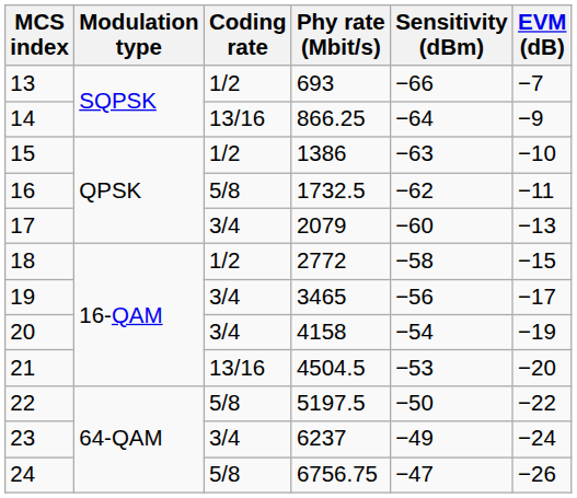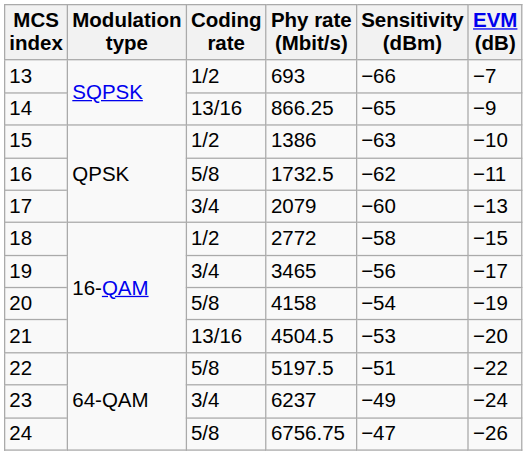14 | Sensitivity (dBm): −64 -> −65
20 | Coding rate: 3/4 -> 5/8
22 | Sensitivity (dBm): −50 -> −51
